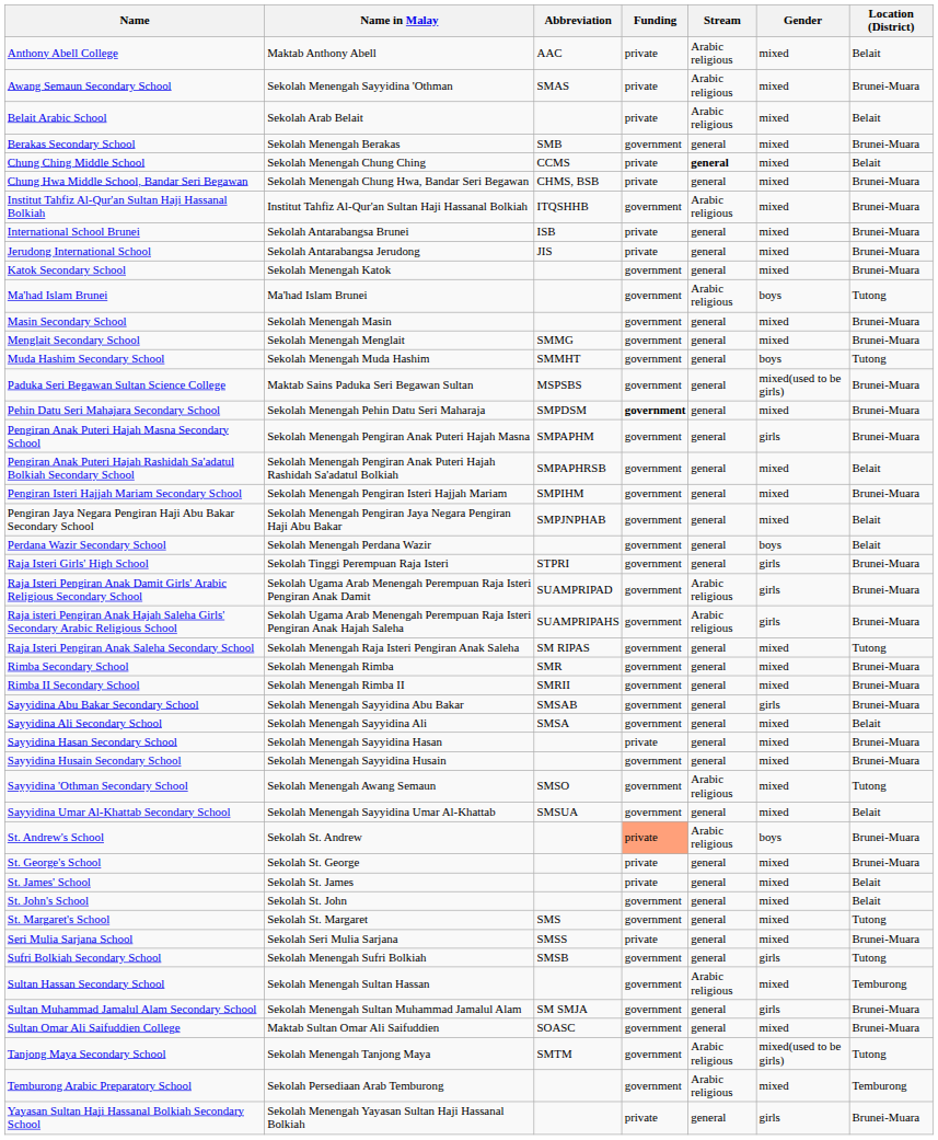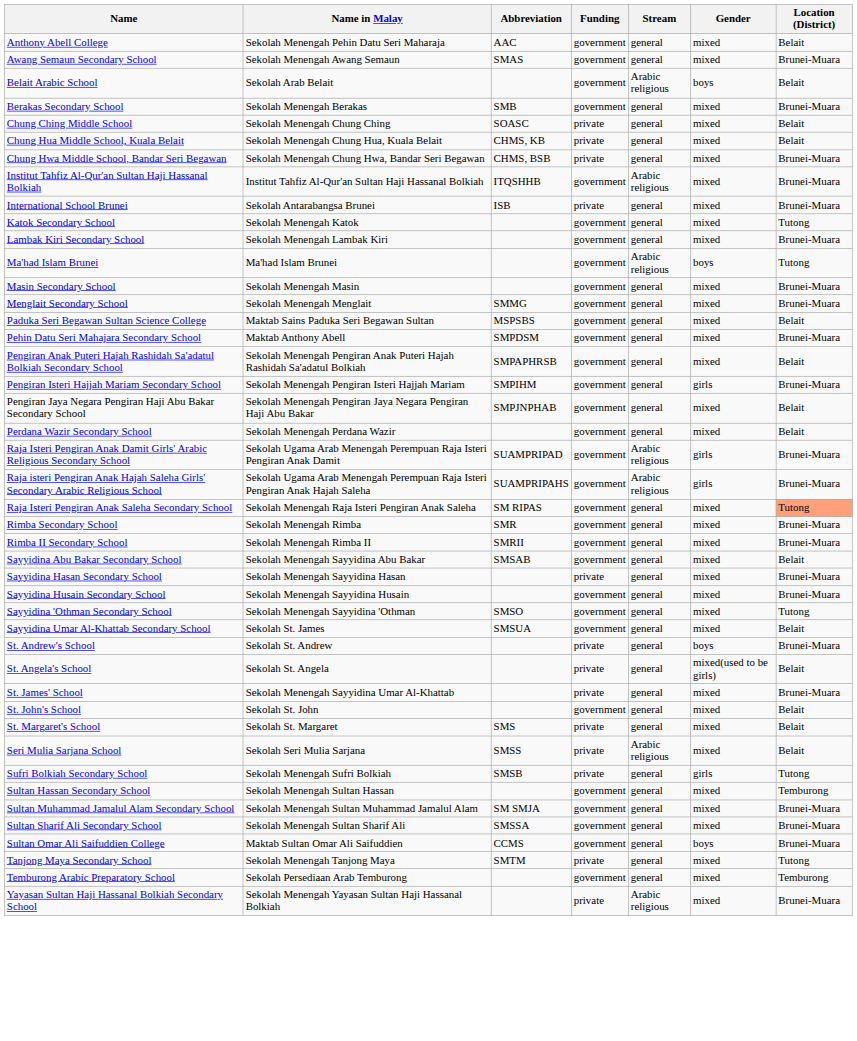Anthony Abell College | Name in Malay: Maktab Anthony Abell -> Sekolah Menengah Pehin Datu Seri Maharaja
Anthony Abell College | Funding: private -> government
Anthony Abell College | Stream: Arabic religious -> general
Awang Semaun Secondary School | Name in Malay: Sekolah Menengah Sayyidina 'Othman -> Sekolah Menengah Awang Semaun
Awang Semaun Secondary School | Funding: private -> government
Awang Semaun Secondary School | Stream: Arabic religious -> general
Belait Arabic School | Funding: private -> government
Belait Arabic School | Gender: mixed -> boys
Chung Ching Middle School | Abbreviation: CCMS -> SOASC
Chung Ching Middle School | Stream: bold -> normal
+ row: Chung Hua Middle School, Kuala Belait | Sekolah Menengah Chung Hua, Kuala Belait | CHMS, KB | private | general | mixed | Belait
- row: Jerudong International School | Sekolah Antarabangsa Jerudong | JIS | private | general | mixed | Brunei-Muara
Katok Secondary School | Location (District): Brunei-Muara -> Tutong
+ row: Lambak Kiri Secondary School | Sekolah Menengah Lambak Kiri | government | general | mixed | Brunei-Muara
- row: Muda Hashim Secondary School | Sekolah Menengah Muda Hashim | SMMHT | government | general | boys | Tutong
Paduka Seri Begawan Sultan Science College | Gender: mixed(used to be girls) -> mixed
Paduka Seri Begawan Sultan Science College | Location (District): Brunei-Muara -> Belait
Pehin Datu Seri Mahajara Secondary School | Name in Malay: Sekolah Menengah Pehin Datu Seri Maharaja -> Maktab Anthony Abell
Pehin Datu Seri Mahajara Secondary School | Funding: bold -> normal
- row: Pengiran Anak Puteri Hajah Masna Secondary School | Sekolah Menengah Pengiran Anak Puteri Hajah Masna | SMPAPHM | government | general | girls | Brunei-Muara
Pengiran Isteri Hajjah Mariam Secondary School | Gender: mixed -> girls
Perdana Wazir Secondary School | Gender: boys -> mixed
- row: Raja Isteri Girls' High School | Sekolah Tinggi Perempuan Raja Isteri | STPRI | government | general | girls | Brunei-Muara
Raja Isteri Pengiran Anak Saleha Secondary School | Location (District): no background -> lightsalmon background
Sayyidina Abu Bakar Secondary School | Gender: girls -> mixed
Sayyidina Abu Bakar Secondary School | Location (District): Brunei-Muara -> Belait
- row: Sayyidina Ali Secondary School | Sekolah Menengah Sayyidina Ali | SMSA | government | general | mixed | Belait
Sayyidina 'Othman Secondary School | Name in Malay: Sekolah Menengah Awang Semaun -> Sekolah Menengah Sayyidina 'Othman
Sayyidina 'Othman Secondary School | Stream: Arabic religious -> general
Sayyidina Umar Al-Khattab Secondary School | Name in Malay: Sekolah Menengah Sayyidina Umar Al-Khattab -> Sekolah St. James
St. Andrew's School | Funding: lightsalmon background -> no background
St. Andrew's School | Stream: Arabic religious -> general
+ row: St. Angela's School | Sekolah St. Angela | private | general | mixed(used to be girls) | Belait
- row: St. George's School | Sekolah St. George | private | general | mixed | Brunei-Muara
St. James' School | Name in Malay: Sekolah St. James -> Sekolah Menengah Sayyidina Umar Al-Khattab
St. James' School | Location (District): Belait -> Brunei-Muara
St. Margaret's School | Funding: government -> private
St. Margaret's School | Location (District): Tutong -> Belait
Seri Mulia Sarjana School | Stream: general -> Arabic religious
Seri Mulia Sarjana School | Location (District): Brunei-Muara -> Belait
Sufri Bolkiah Secondary School | Funding: government -> private
Sultan Hassan Secondary School | Stream: Arabic religious -> general
Sultan Muhammad Jamalul Alam Secondary School | Gender: girls -> mixed
+ row: Sultan Sharif Ali Secondary School | Sekolah Menengah Sultan Sharif Ali | SMSSA | government | general | mixed | Brunei-Muara
Sultan Omar Ali Saifuddien College | Abbreviation: SOASC -> CCMS
Sultan Omar Ali Saifuddien College | Gender: mixed -> boys
Tanjong Maya Secondary School | Funding: government -> private
Tanjong Maya Secondary School | Stream: Arabic religious -> general
Tanjong Maya Secondary School | Gender: mixed(used to be girls) -> mixed
Temburong Arabic Preparatory School | Stream: Arabic religious -> general
Yayasan Sultan Haji Hassanal Bolkiah Secondary School | Stream: general -> Arabic religious
Yayasan Sultan Haji Hassanal Bolkiah Secondary School | Gender: girls -> mixed
